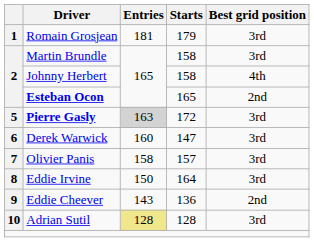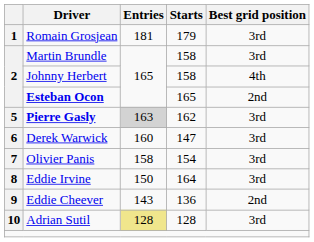Pierre Gasly | Starts: 172 -> 162
Olivier Panis | Starts: 157 -> 154
